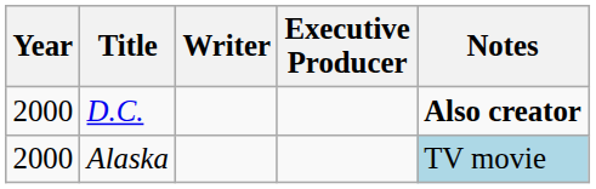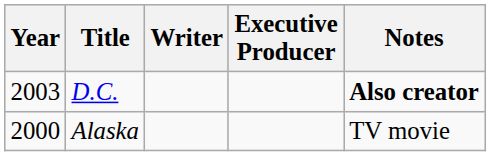D.C. | Year: 2000 -> 2003
Alaska | Notes: lightblue background -> no background
